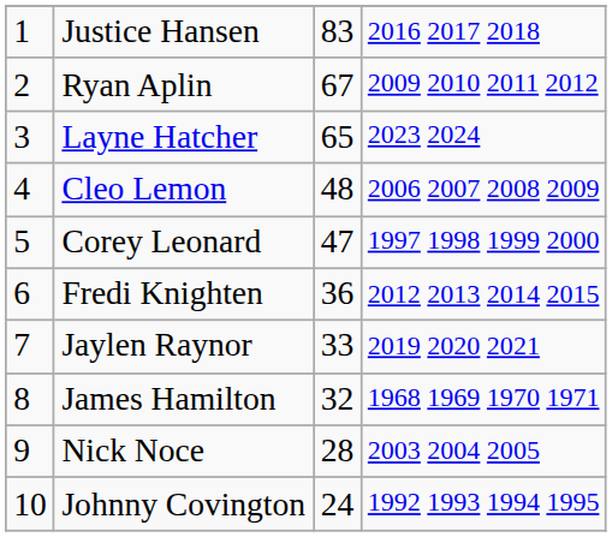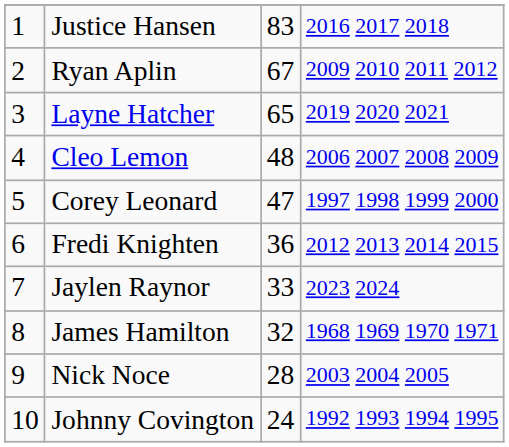Layne Hatcher | column 4: 2023 2024 -> 2019 2020 2021
Jaylen Raynor | column 4: 2019 2020 2021 -> 2023 2024
